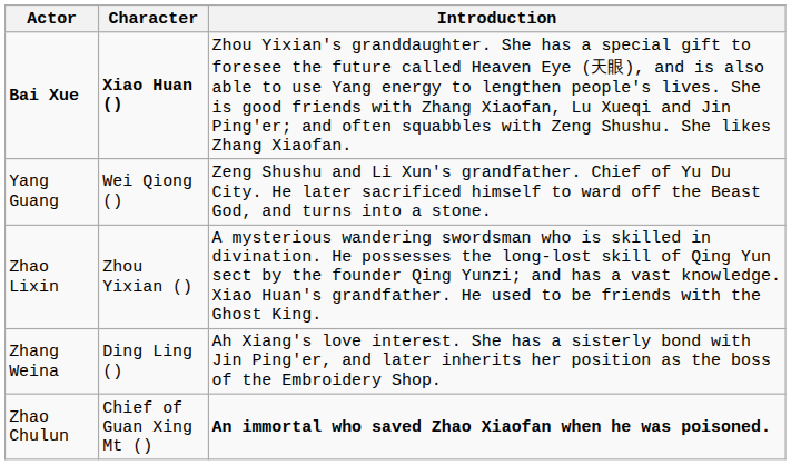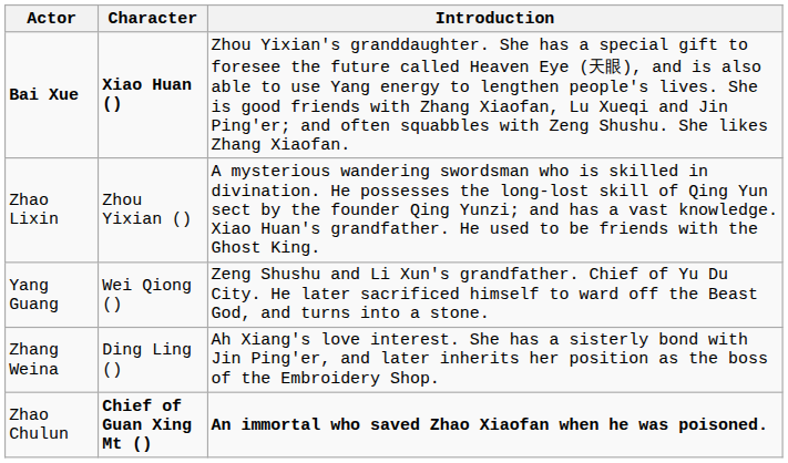rows swapped: Zhao Lixin <-> Yang Guang
Zhao Chulun | Character: normal -> bold
